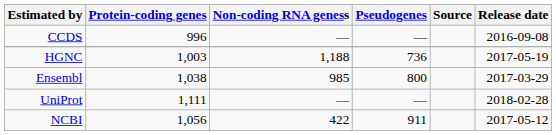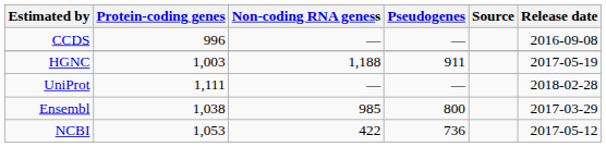HGNC | Pseudogenes: 736 -> 911
rows swapped: Ensembl <-> UniProt
NCBI | Protein-coding genes: 1,056 -> 1,053
NCBI | Pseudogenes: 911 -> 736
